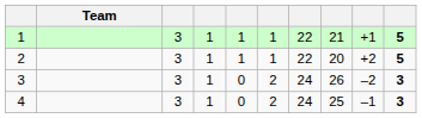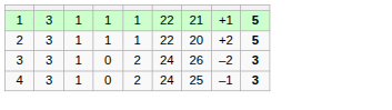- column: Team
